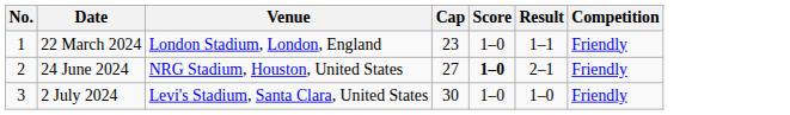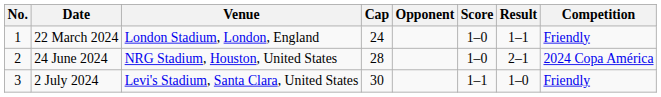+ column: Opponent
22 March 2024 | Cap: 23 -> 24
24 June 2024 | Cap: 27 -> 28
24 June 2024 | Score: bold -> normal
24 June 2024 | Competition: Friendly -> 2024 Copa América
2 July 2024 | Score: 1–0 -> 1–1
